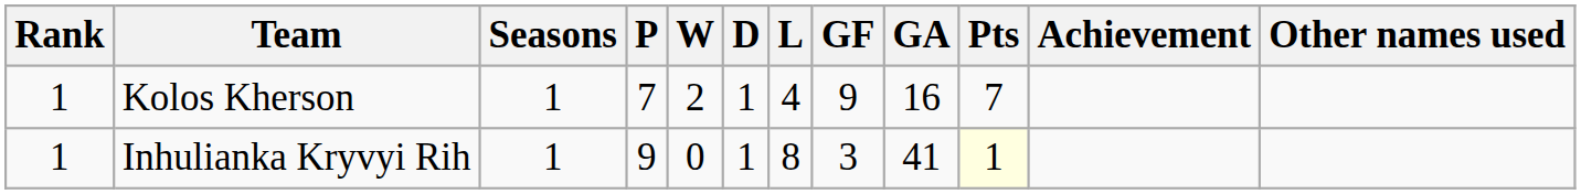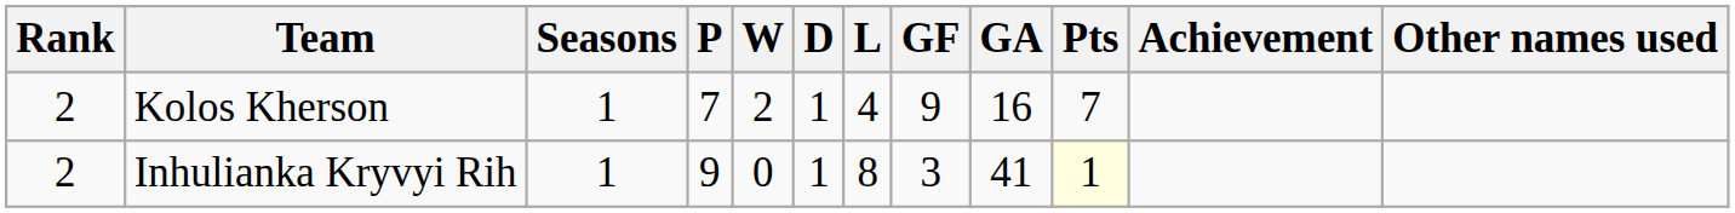Kolos Kherson | Rank: 1 -> 2
Inhulianka Kryvyi Rih | Rank: 1 -> 2
